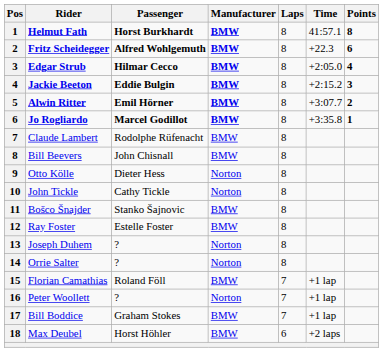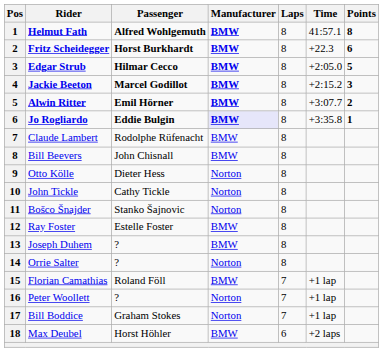Helmut Fath | Passenger: Horst Burkhardt -> Alfred Wohlgemuth
Fritz Scheidegger | Passenger: Alfred Wohlgemuth -> Horst Burkhardt
Edgar Strub | Points: 4 -> 5
Jackie Beeton | Passenger: Eddie Bulgin -> Marcel Godillot
Jo Rogliardo | Passenger: Marcel Godillot -> Eddie Bulgin
Jo Rogliardo | Manufacturer: no background -> lavender background
Bošco Šnajder | Manufacturer: BMW -> Norton
Joseph Duhem | Manufacturer: Norton -> BMW
Bill Boddice | Manufacturer: BMW -> Norton
